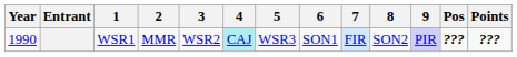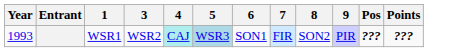- column: 2 | MMR
WSR1 | Year: 1990 -> 1993
WSR1 | 5: no background -> lightblue background
